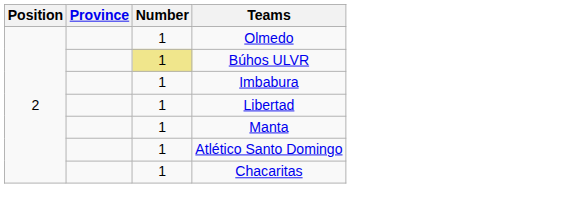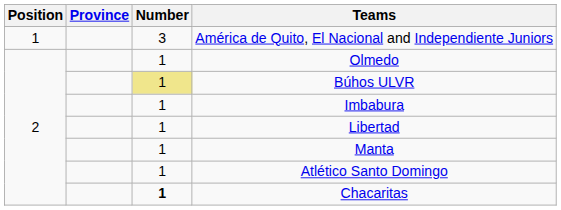+ row: 1 | 3 | América de Quito, El Nacional and Independiente Juniors
Chacaritas | Number: normal -> bold
